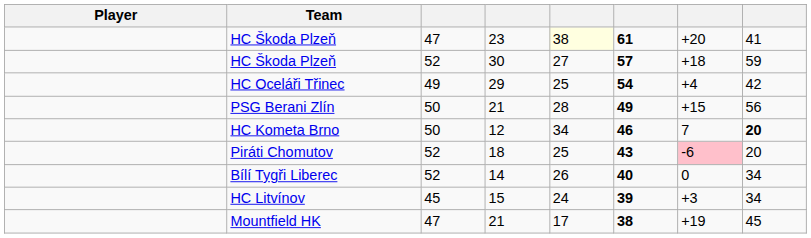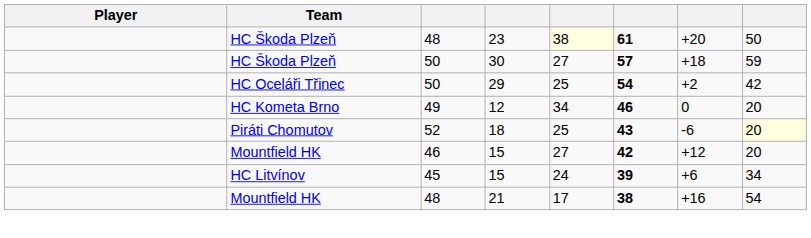HC Škoda Plzeň / 23 | column 3: 47 -> 48
HC Škoda Plzeň / 23 | column 8: 41 -> 50
HC Škoda Plzeň / 30 | column 3: 52 -> 50
HC Oceláři Třinec | column 3: 49 -> 50
HC Oceláři Třinec | column 7: +4 -> +2
- row: PSG Berani Zlín | 50 | 21 | 28 | 49 | +15 | 56
HC Kometa Brno | column 3: 50 -> 49
HC Kometa Brno | column 7: 7 -> 0
HC Kometa Brno | column 8: bold -> normal
Piráti Chomutov | column 7: pink background -> no background
Piráti Chomutov | column 8: no background -> lightyellow background
+ row: Mountfield HK | 46 | 15 | 27 | 42 | +12 | 20
- row: Bílí Tygři Liberec | 52 | 14 | 26 | 40 | 0 | 34
HC Litvínov | column 7: +3 -> +6
Mountfield HK / 21 | column 3: 47 -> 48
Mountfield HK / 21 | column 7: +19 -> +16
Mountfield HK / 21 | column 8: 45 -> 54
